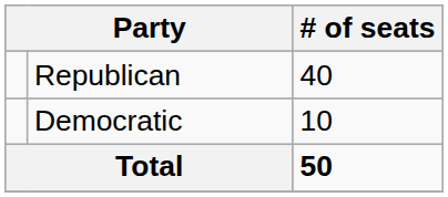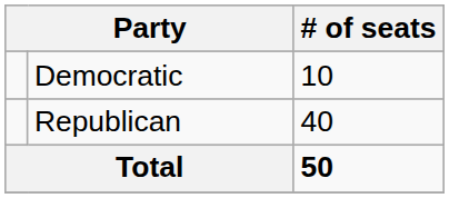rows swapped: Republican <-> Democratic
